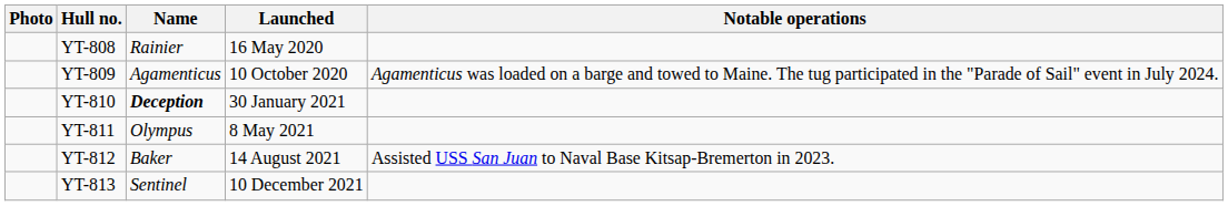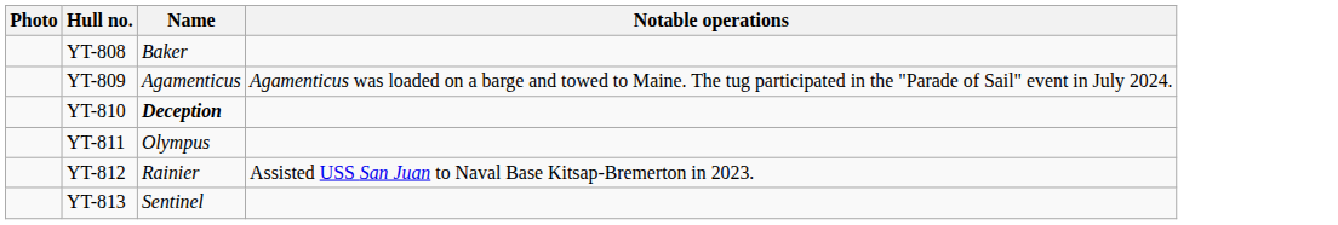- column: Launched | 16 May 2020 | 10 October 2020 | 30 January 2021 | 8 May 2021 | 14 August 2021 | 10 December 2021
YT-808 | Name: Rainier -> Baker
YT-812 | Name: Baker -> Rainier
